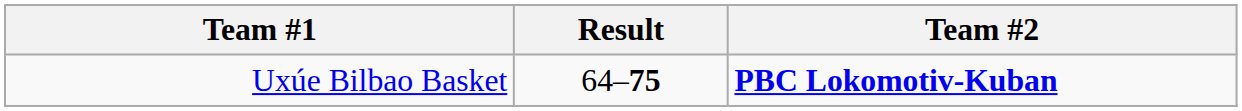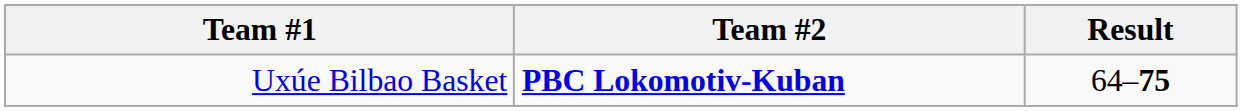columns swapped: Result <-> Team #2
